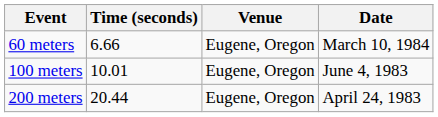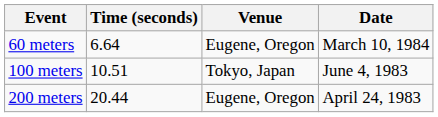60 meters | Time (seconds): 6.66 -> 6.64
100 meters | Time (seconds): 10.01 -> 10.51
100 meters | Venue: Eugene, Oregon -> Tokyo, Japan
